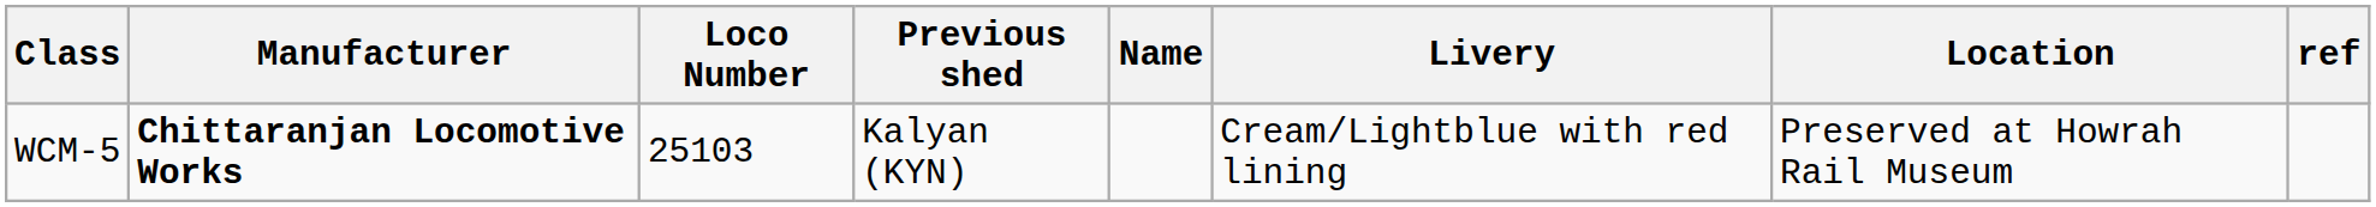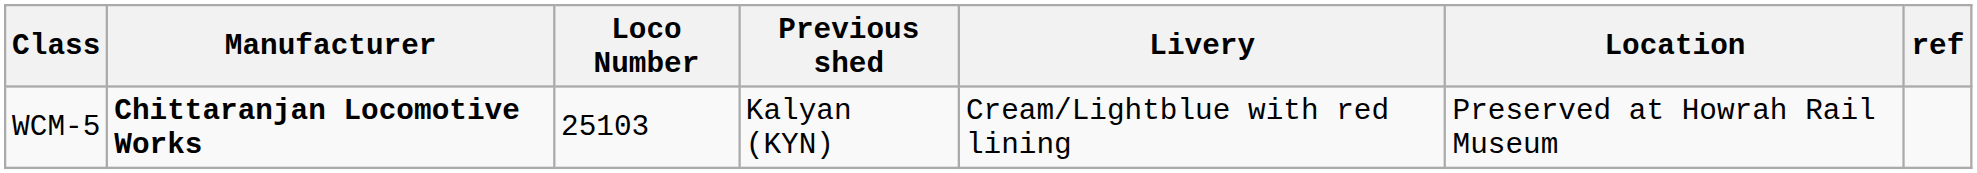- column: Name
